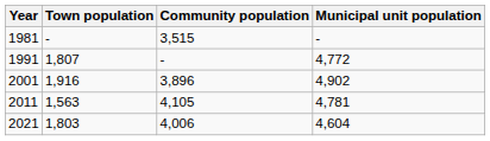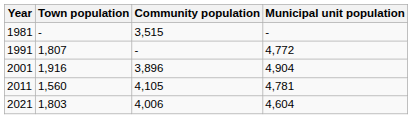2001 | Municipal unit population: 4,902 -> 4,904
2011 | Town population: 1,563 -> 1,560
